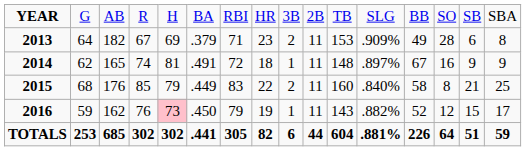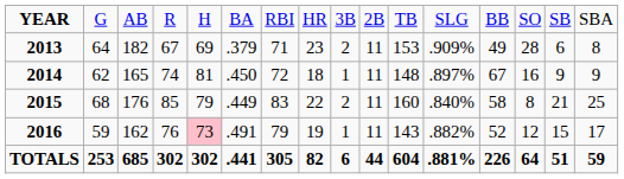2014 | column 6: .491 -> .450
2016 | column 6: .450 -> .491
